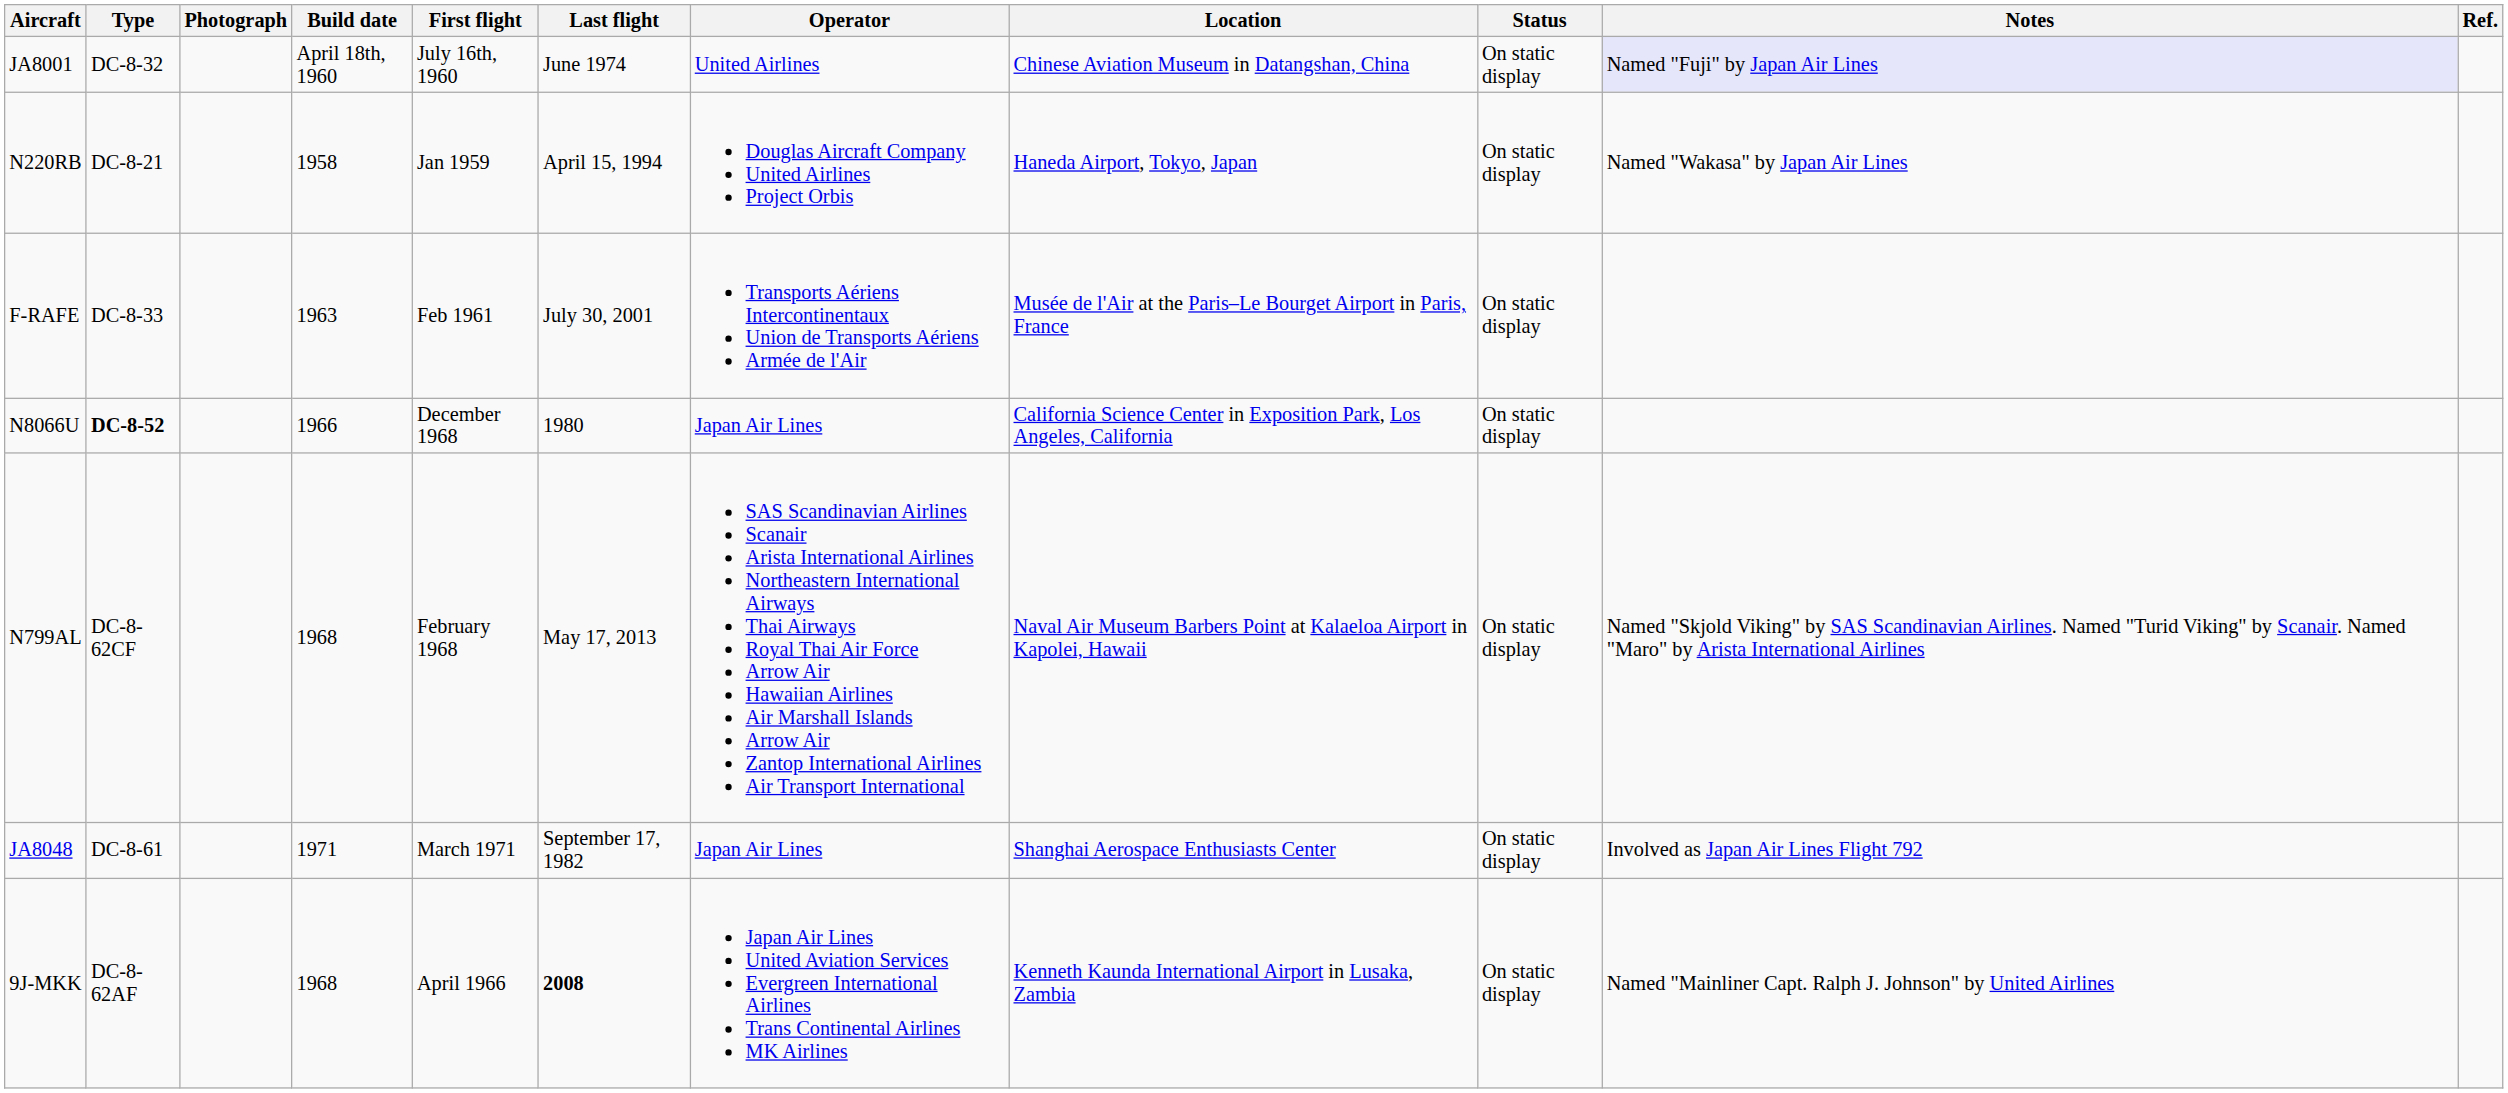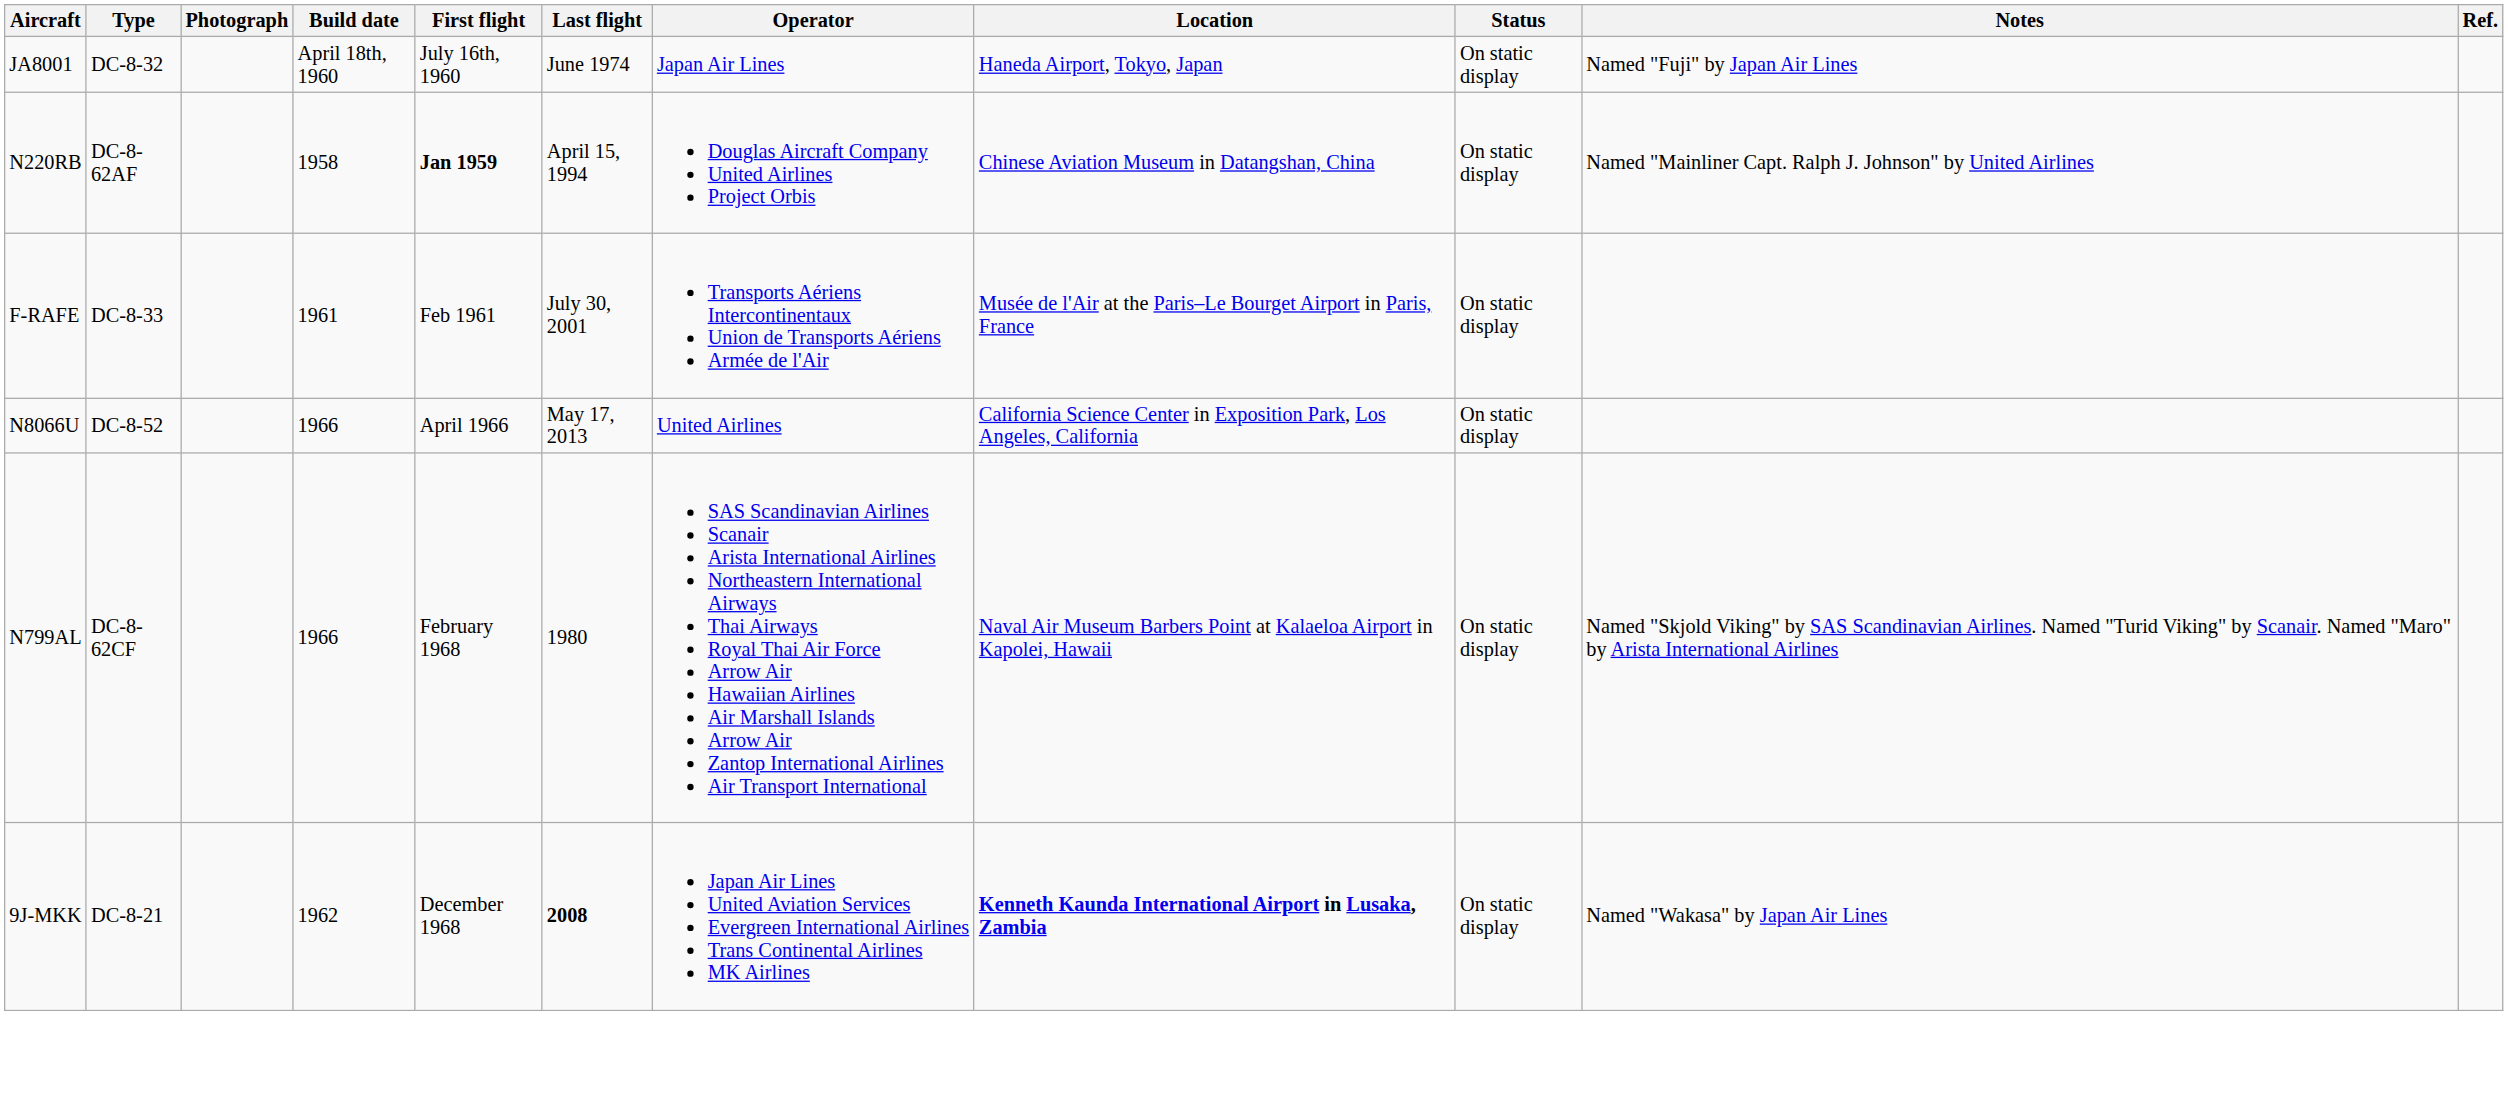JA8001 | Operator: United Airlines -> Japan Air Lines
JA8001 | Location: Chinese Aviation Museum in Datangshan, China -> Haneda Airport, Tokyo, Japan
JA8001 | Notes: lavender background -> no background
N220RB | Type: DC-8-21 -> DC-8-62AF
N220RB | First flight: normal -> bold
N220RB | Location: Haneda Airport, Tokyo, Japan -> Chinese Aviation Museum in Datangshan, China
N220RB | Notes: Named "Wakasa" by Japan Air Lines -> Named "Mainliner Capt. Ralph J. Johnson" by United Airlines
F-RAFE | Build date: 1963 -> 1961
N8066U | Type: bold -> normal
N8066U | First flight: December 1968 -> April 1966
N8066U | Last flight: 1980 -> May 17, 2013
N8066U | Operator: Japan Air Lines -> United Airlines
N799AL | Build date: 1968 -> 1966
N799AL | Last flight: May 17, 2013 -> 1980
- row: JA8048 | DC-8-61 | 1971 | March 1971 | September 17, 1982 | Japan Air Lines | Shanghai Aerospace Enthusiasts Center | On static display | Involved as Japan Air Lines Flight 792
9J-MKK | Type: DC-8-62AF -> DC-8-21
9J-MKK | Build date: 1968 -> 1962
9J-MKK | First flight: April 1966 -> December 1968
9J-MKK | Location: normal -> bold
9J-MKK | Notes: Named "Mainliner Capt. Ralph J. Johnson" by United Airlines -> Named "Wakasa" by Japan Air Lines
